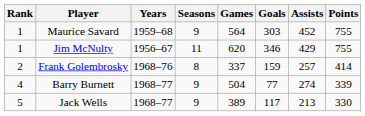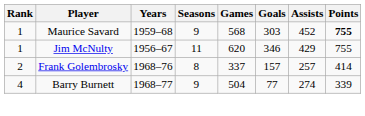Maurice Savard | Games: 564 -> 568
Maurice Savard | Points: normal -> bold
Frank Golembrosky | Goals: 159 -> 157
- row: 5 | Jack Wells | 1968–77 | 9 | 389 | 117 | 213 | 330
